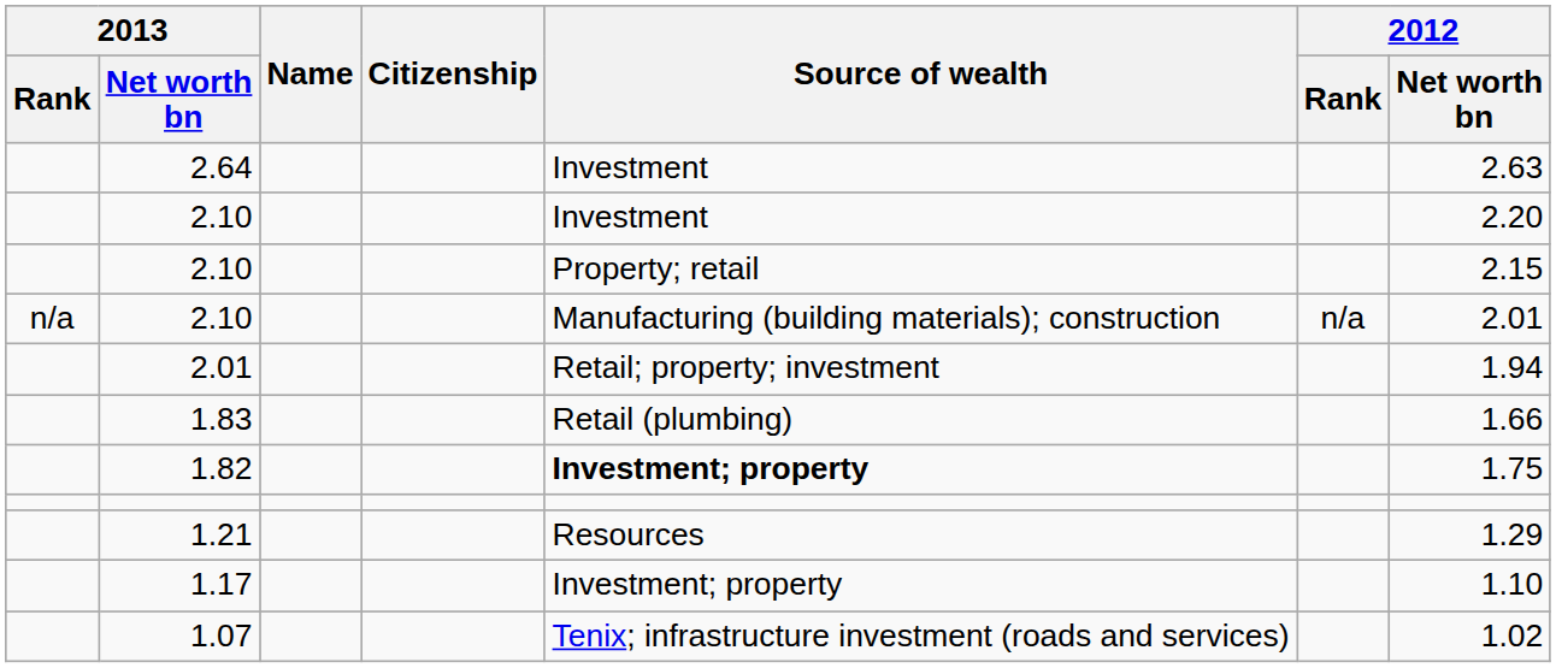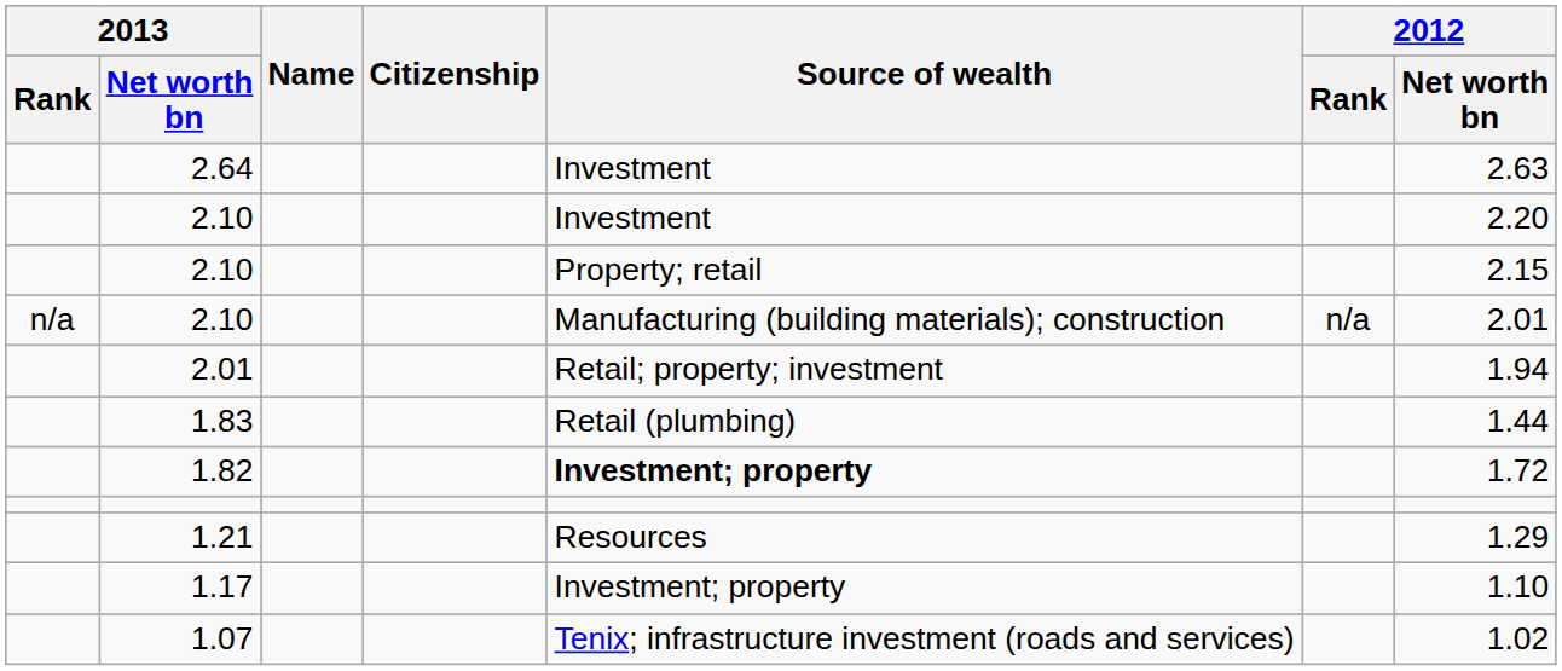1.83 | 2012 / Net worth bn: 1.66 -> 1.44
1.82 | 2012 / Net worth bn: 1.75 -> 1.72
